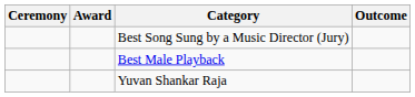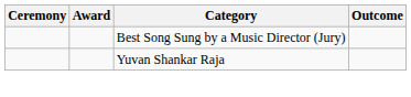- row: Best Male Playback
